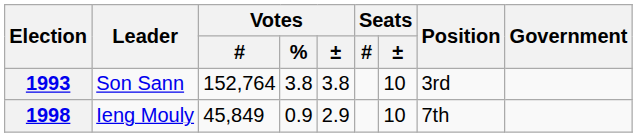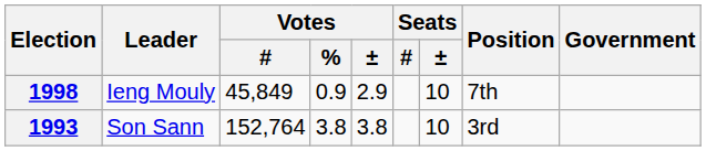rows swapped: 1993 <-> 1998
